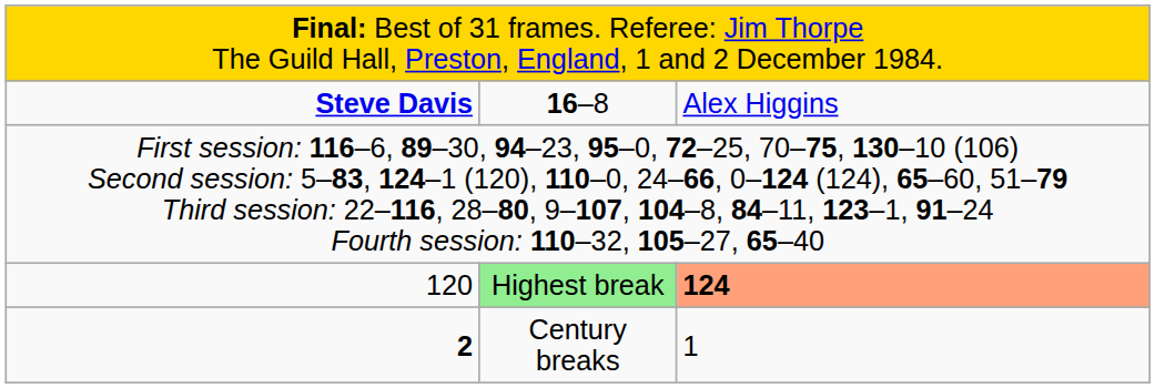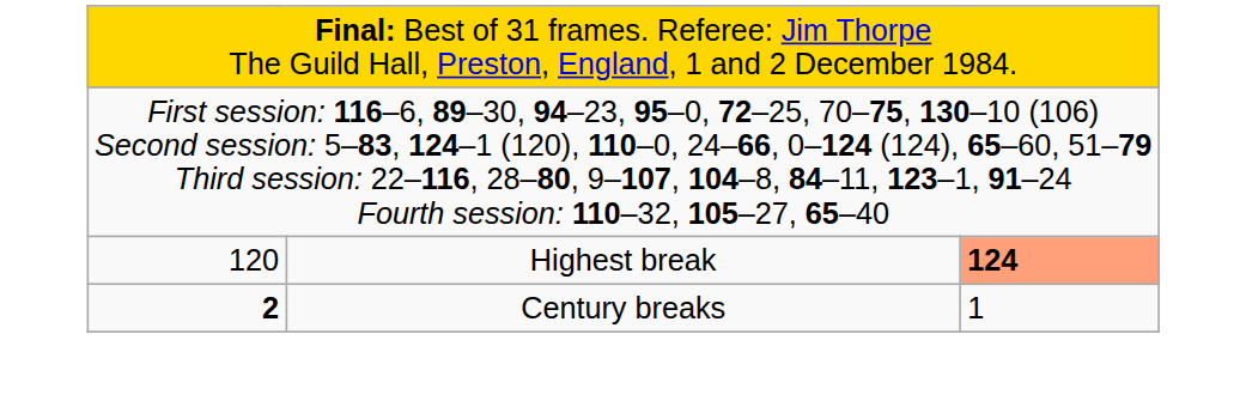- row: Steve Davis | 16–8 | Alex Higgins
120 | column 2: lightgreen background -> no background
